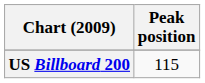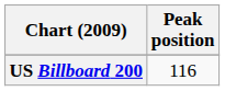US Billboard 200 | Peak position: 115 -> 116
